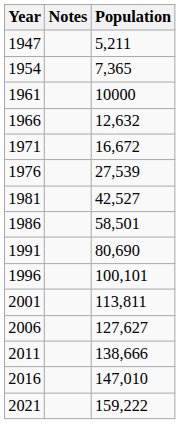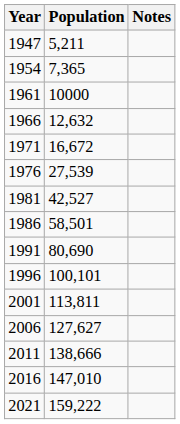columns swapped: Population <-> Notes
